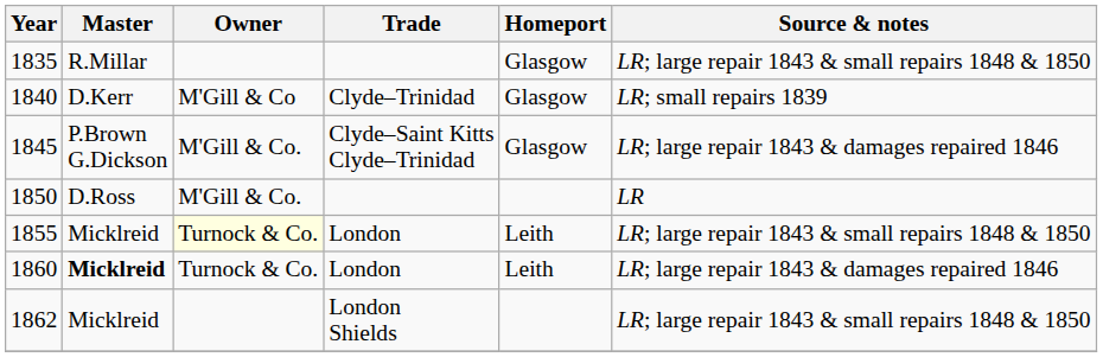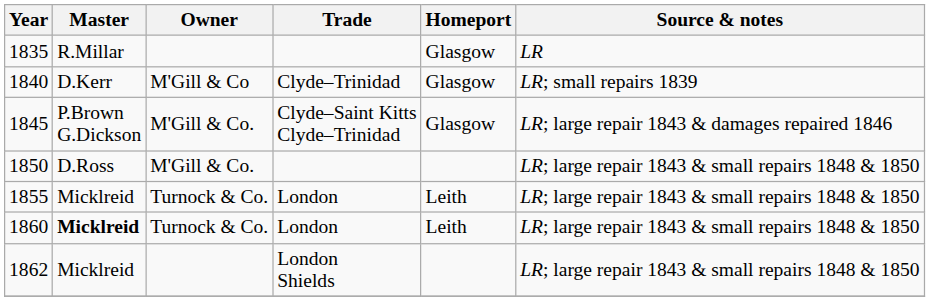1835 | Source & notes: LR; large repair 1843 & small repairs 1848 & 1850 -> LR
1850 | Source & notes: LR -> LR; large repair 1843 & small repairs 1848 & 1850
1855 | Owner: lightyellow background -> no background
1860 | Source & notes: LR; large repair 1843 & damages repaired 1846 -> LR; large repair 1843 & small repairs 1848 & 1850
